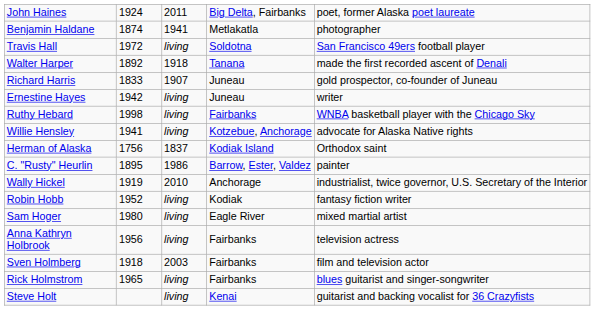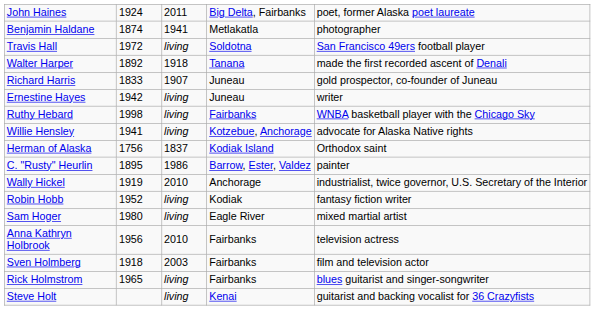Anna Kathryn Holbrook | column 3: living -> 2010
